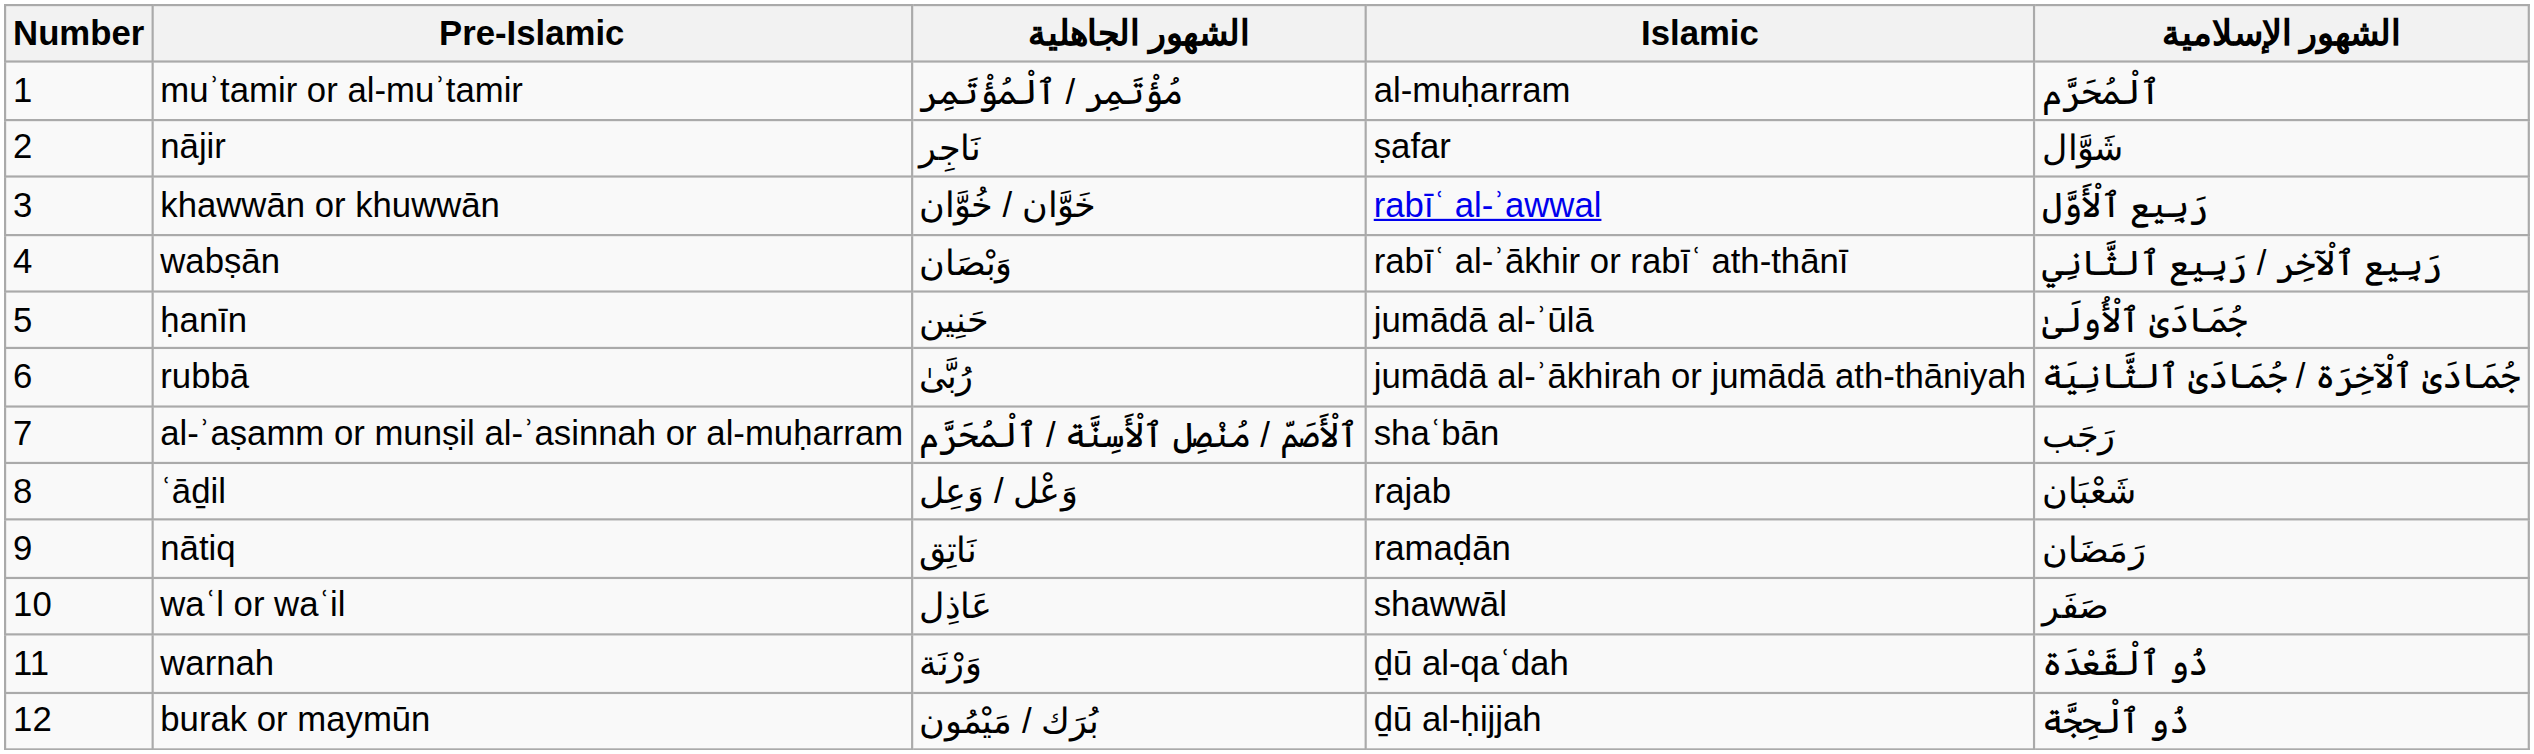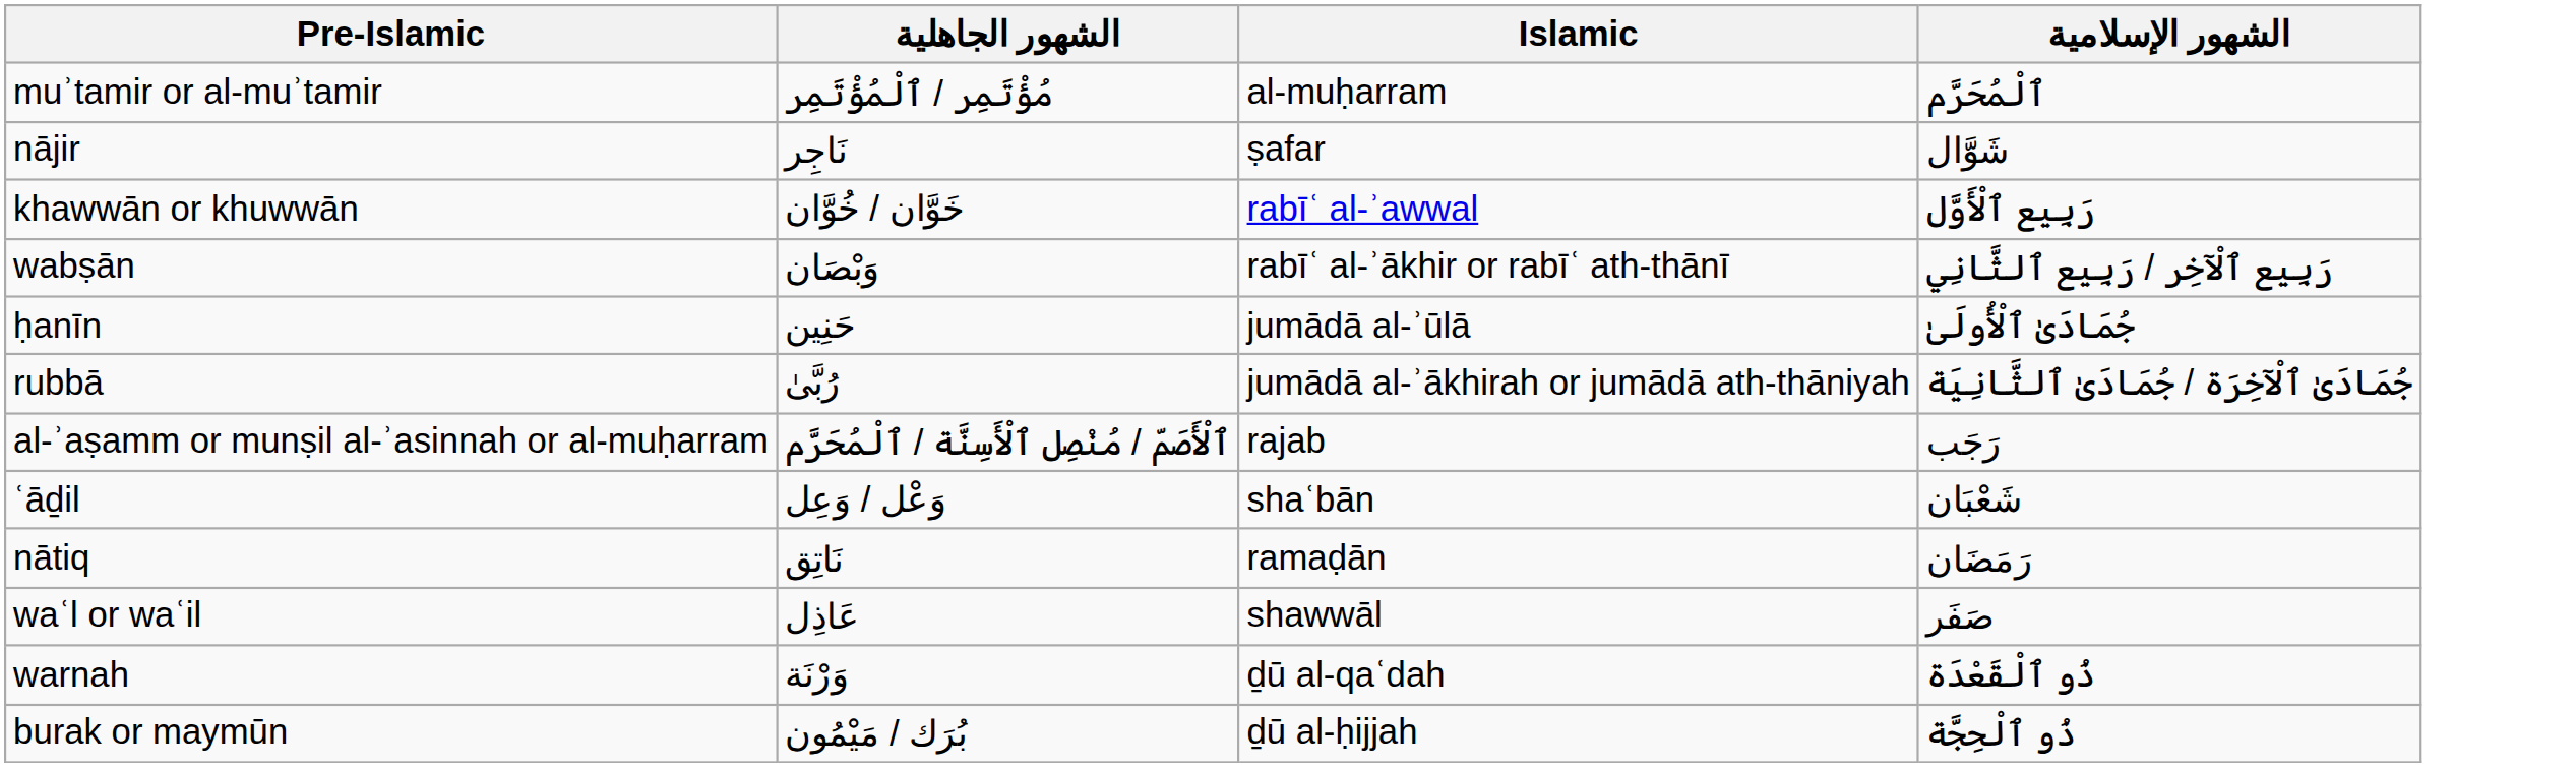- column: Number | 1 | 2 | 3 | 4 | 5 | 6 | 7 | 8 | 9 | 10 | 11 | 12
al-ʾaṣamm or munṣil al-ʾasinnah or al-muḥarram | Islamic: shaʿbān -> rajab
ʿāḏil | Islamic: rajab -> shaʿbān
